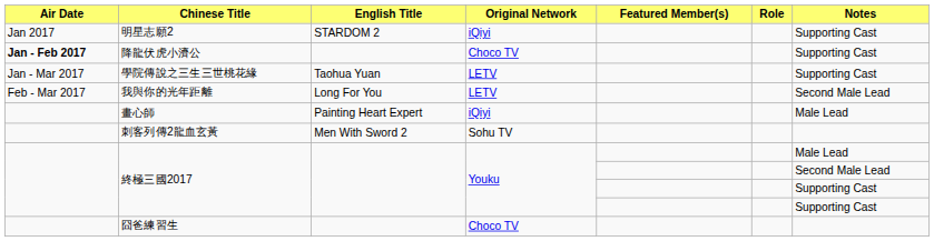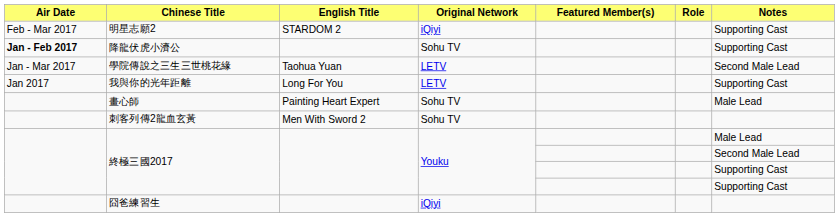明星志願2 | Air Date: Jan 2017 -> Feb - Mar 2017
降龍伏虎小濟公 | Original Network: Choco TV -> Sohu TV
學院傳說之三生三世桃花緣 | Notes: Supporting Cast -> Second Male Lead
我與你的光年距離 | Air Date: Feb - Mar 2017 -> Jan 2017
我與你的光年距離 | Notes: Second Male Lead -> Supporting Cast
畫心師 | Original Network: iQiyi -> Sohu TV
囧爸練習生 | Original Network: Choco TV -> iQiyi
